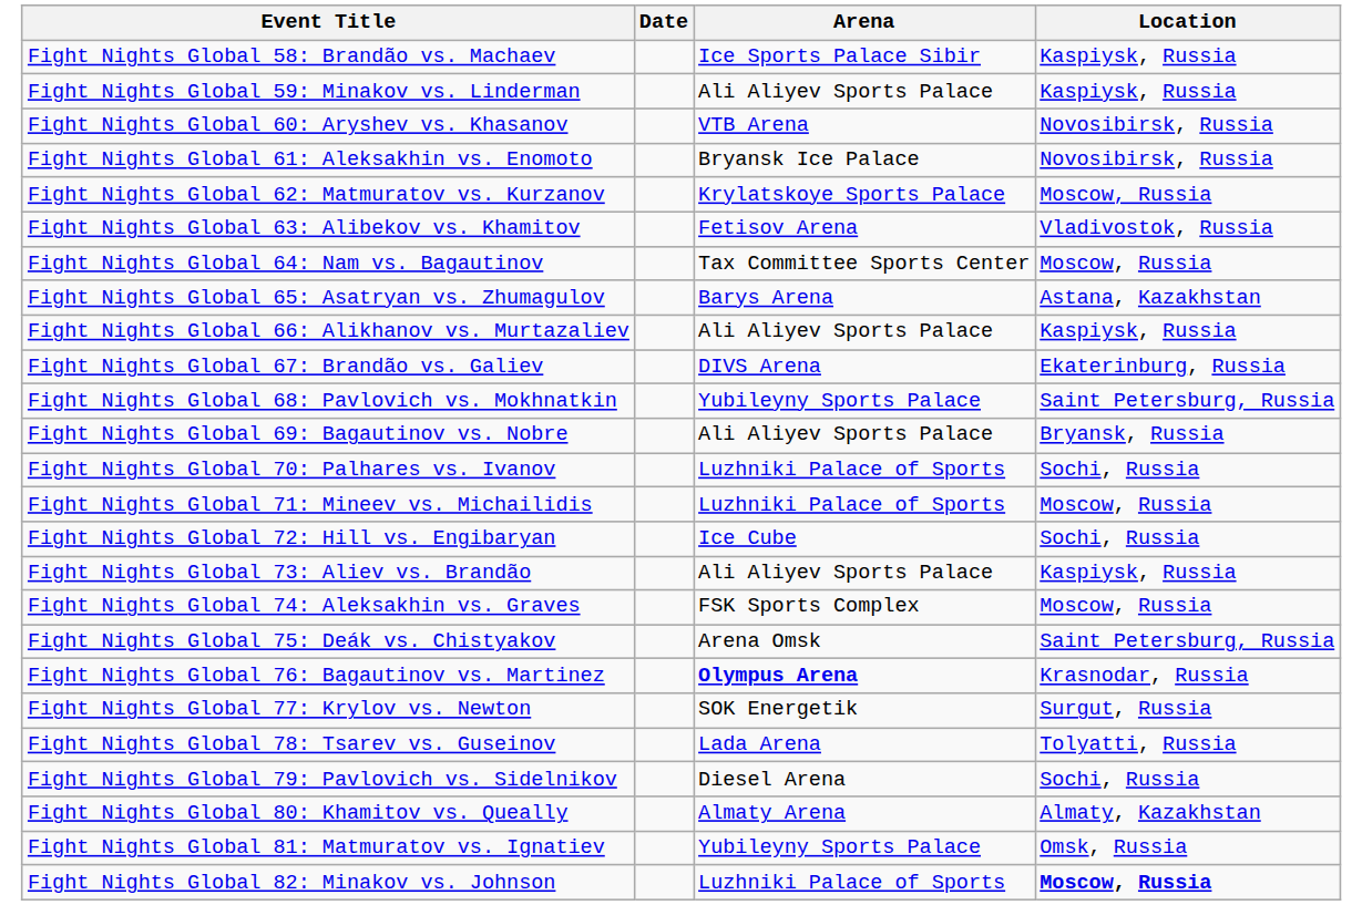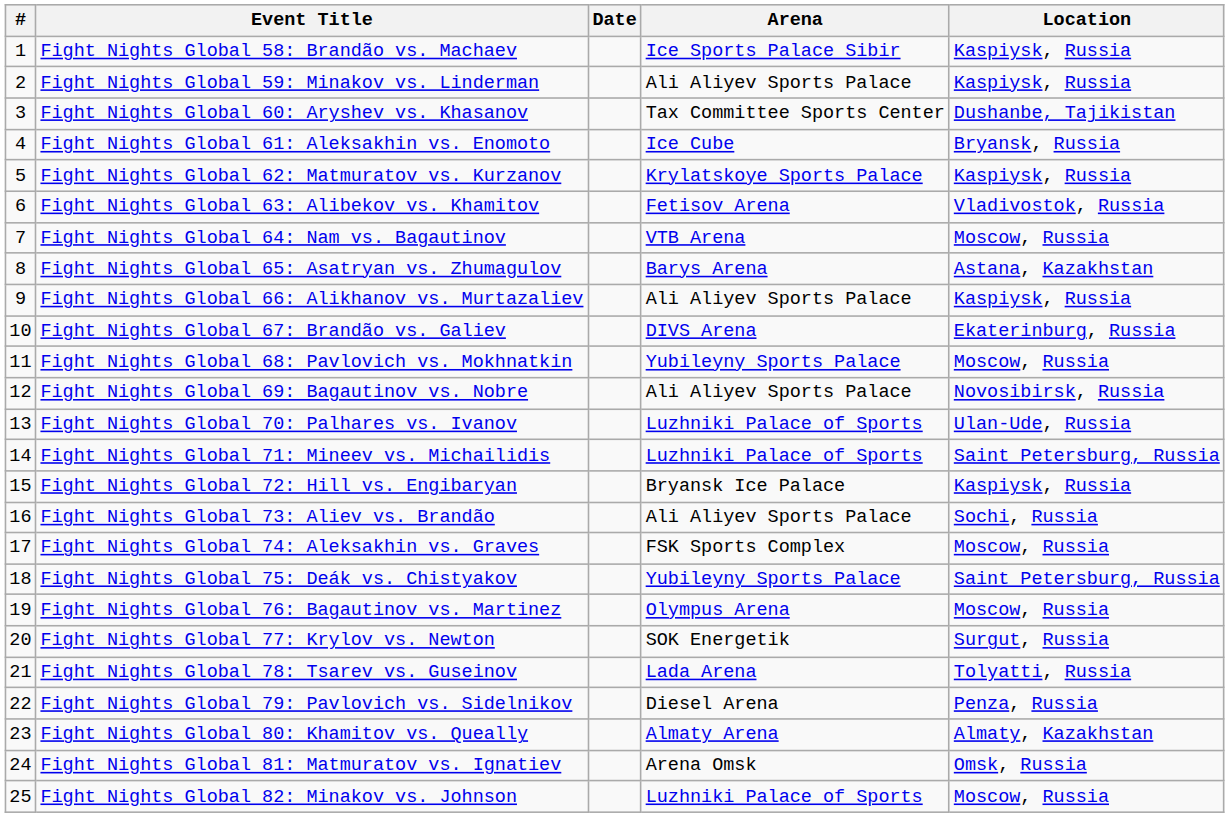+ column: # | 1 | 2 | 3 | 4 | 5 | 6 | 7 | 8 | 9 | 10 | 11 | 12 | 13 | 14 | 15 | 16 | 17 | 18 | 19 | 20 | 21 | 22 | 23 | 24 | 25
Fight Nights Global 60: Aryshev vs. Khasanov | Arena: VTB Arena -> Tax Committee Sports Center
Fight Nights Global 60: Aryshev vs. Khasanov | Location: Novosibirsk, Russia -> Dushanbe, Tajikistan
Fight Nights Global 61: Aleksakhin vs. Enomoto | Arena: Bryansk Ice Palace -> Ice Cube
Fight Nights Global 61: Aleksakhin vs. Enomoto | Location: Novosibirsk, Russia -> Bryansk, Russia
Fight Nights Global 62: Matmuratov vs. Kurzanov | Location: Moscow, Russia -> Kaspiysk, Russia
Fight Nights Global 64: Nam vs. Bagautinov | Arena: Tax Committee Sports Center -> VTB Arena
Fight Nights Global 68: Pavlovich vs. Mokhnatkin | Location: Saint Petersburg, Russia -> Moscow, Russia
Fight Nights Global 69: Bagautinov vs. Nobre | Location: Bryansk, Russia -> Novosibirsk, Russia
Fight Nights Global 70: Palhares vs. Ivanov | Location: Sochi, Russia -> Ulan-Ude, Russia
Fight Nights Global 71: Mineev vs. Michailidis | Location: Moscow, Russia -> Saint Petersburg, Russia
Fight Nights Global 72: Hill vs. Engibaryan | Arena: Ice Cube -> Bryansk Ice Palace
Fight Nights Global 72: Hill vs. Engibaryan | Location: Sochi, Russia -> Kaspiysk, Russia
Fight Nights Global 73: Aliev vs. Brandão | Location: Kaspiysk, Russia -> Sochi, Russia
Fight Nights Global 75: Deák vs. Chistyakov | Arena: Arena Omsk -> Yubileyny Sports Palace
Fight Nights Global 76: Bagautinov vs. Martinez | Arena: bold -> normal
Fight Nights Global 76: Bagautinov vs. Martinez | Location: Krasnodar, Russia -> Moscow, Russia
Fight Nights Global 79: Pavlovich vs. Sidelnikov | Location: Sochi, Russia -> Penza, Russia
Fight Nights Global 81: Matmuratov vs. Ignatiev | Arena: Yubileyny Sports Palace -> Arena Omsk
Fight Nights Global 82: Minakov vs. Johnson | Location: bold -> normal
